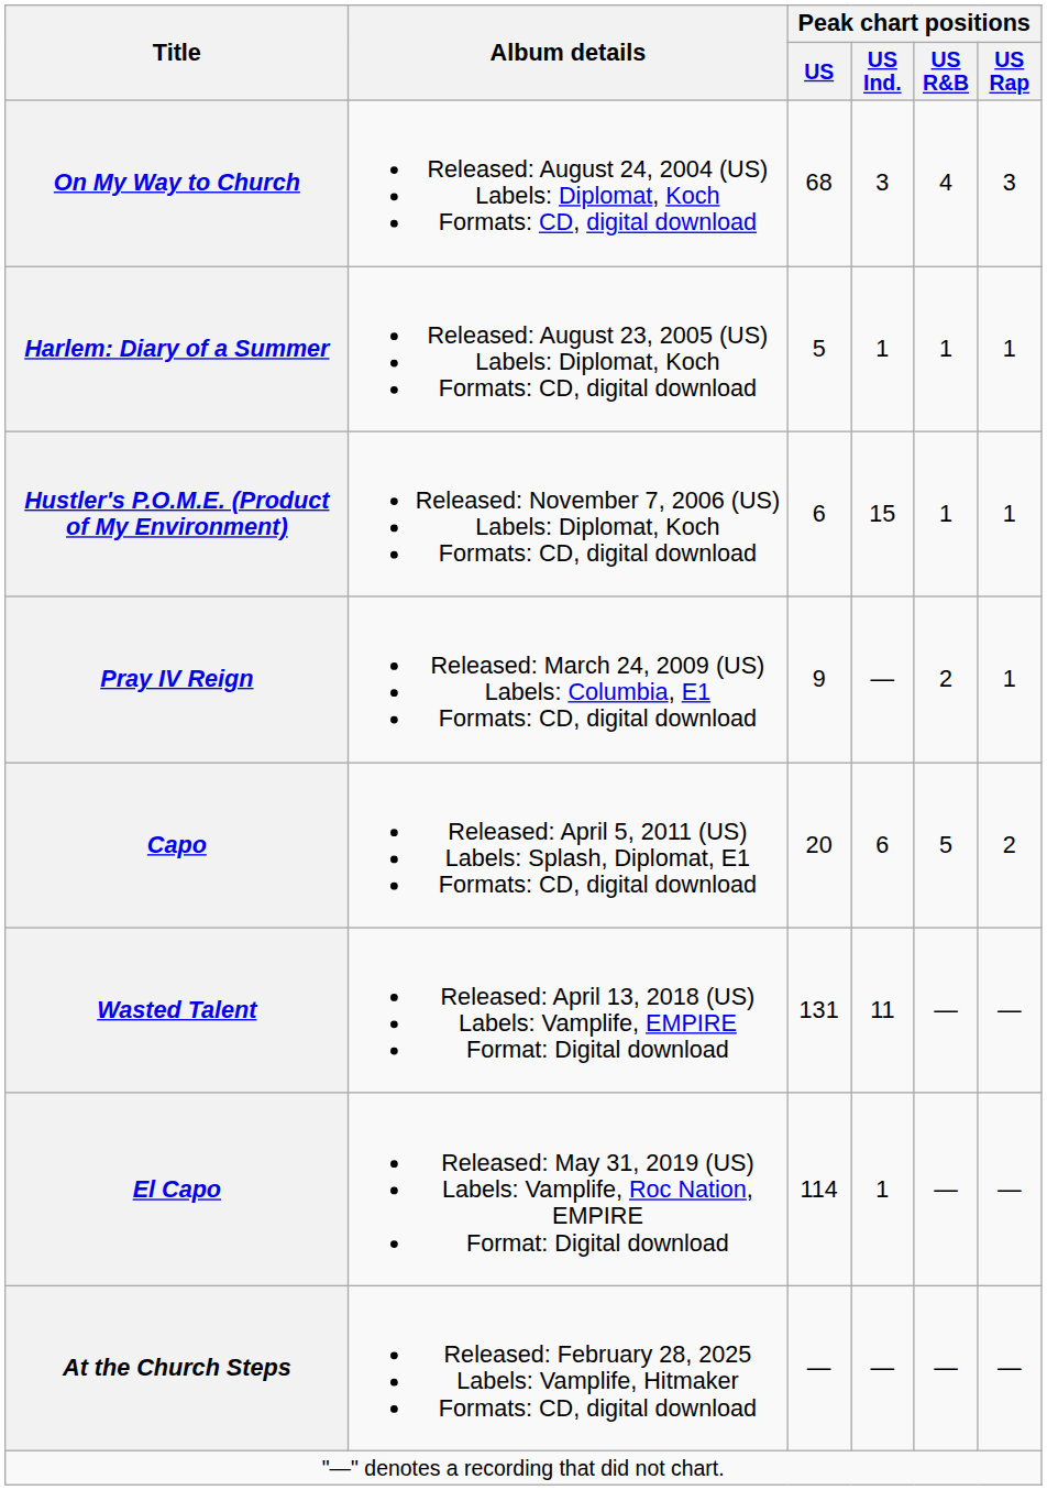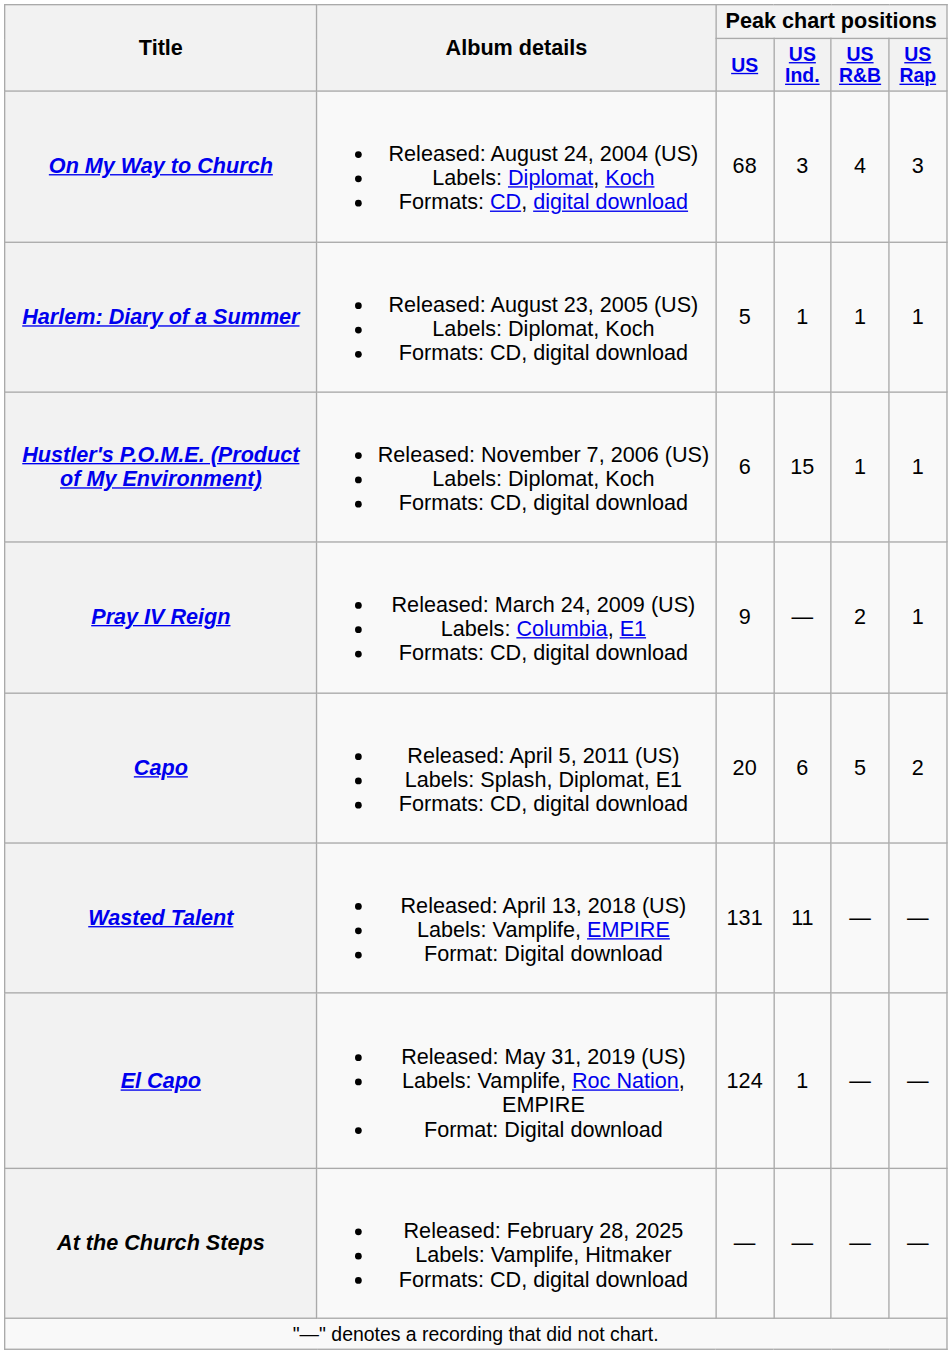El Capo | Peak chart positions / US: 114 -> 124
